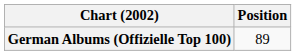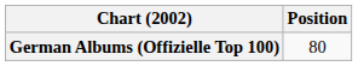German Albums (Offizielle Top 100) | Position: 89 -> 80
